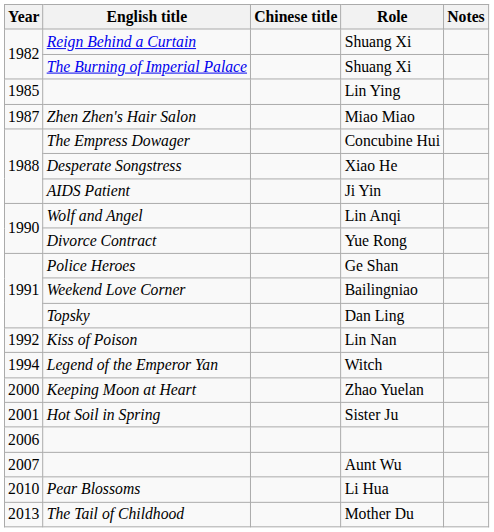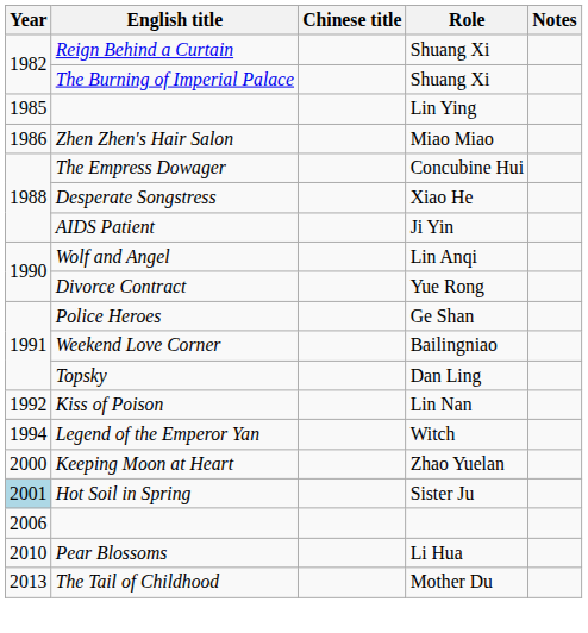Miao Miao | Year: 1987 -> 1986
Sister Ju | Year: no background -> lightblue background
- row: 2007 | Aunt Wu
